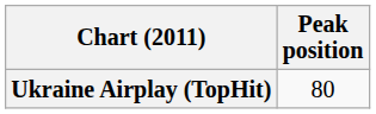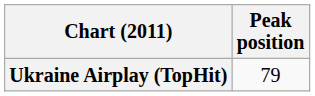Ukraine Airplay (TopHit) | Peak position: 80 -> 79
